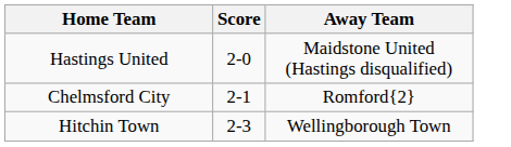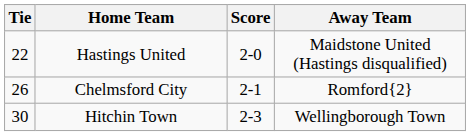+ column: Tie | 22 | 26 | 30
